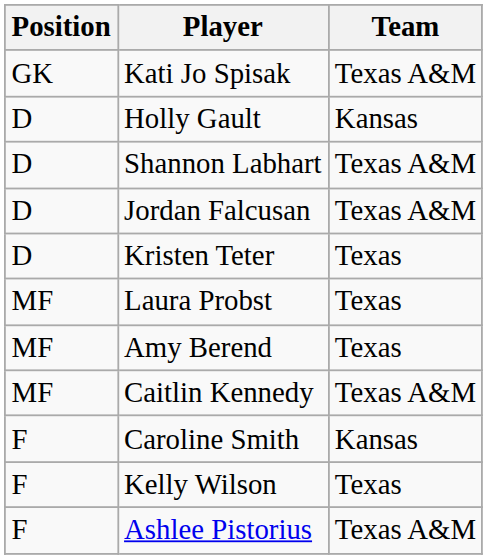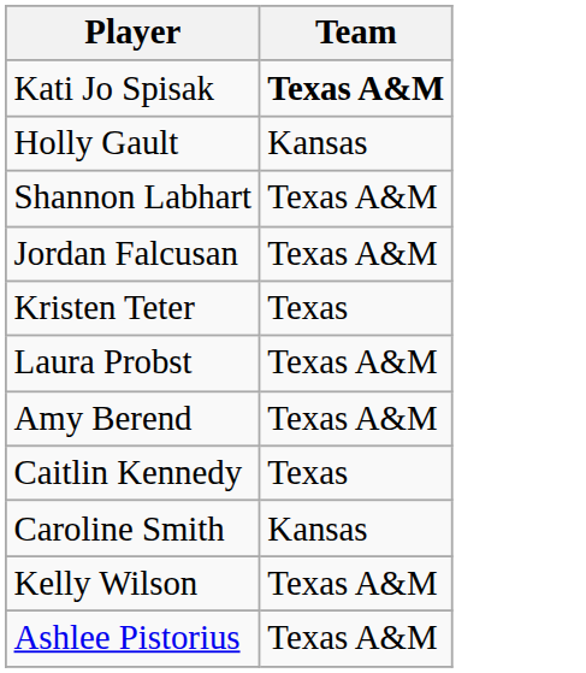- column: Position | GK | D | D | D | D | MF | MF | MF | F | F | F
Kati Jo Spisak | Team: normal -> bold
Laura Probst | Team: Texas -> Texas A&M
Amy Berend | Team: Texas -> Texas A&M
Caitlin Kennedy | Team: Texas A&M -> Texas
Kelly Wilson | Team: Texas -> Texas A&M
